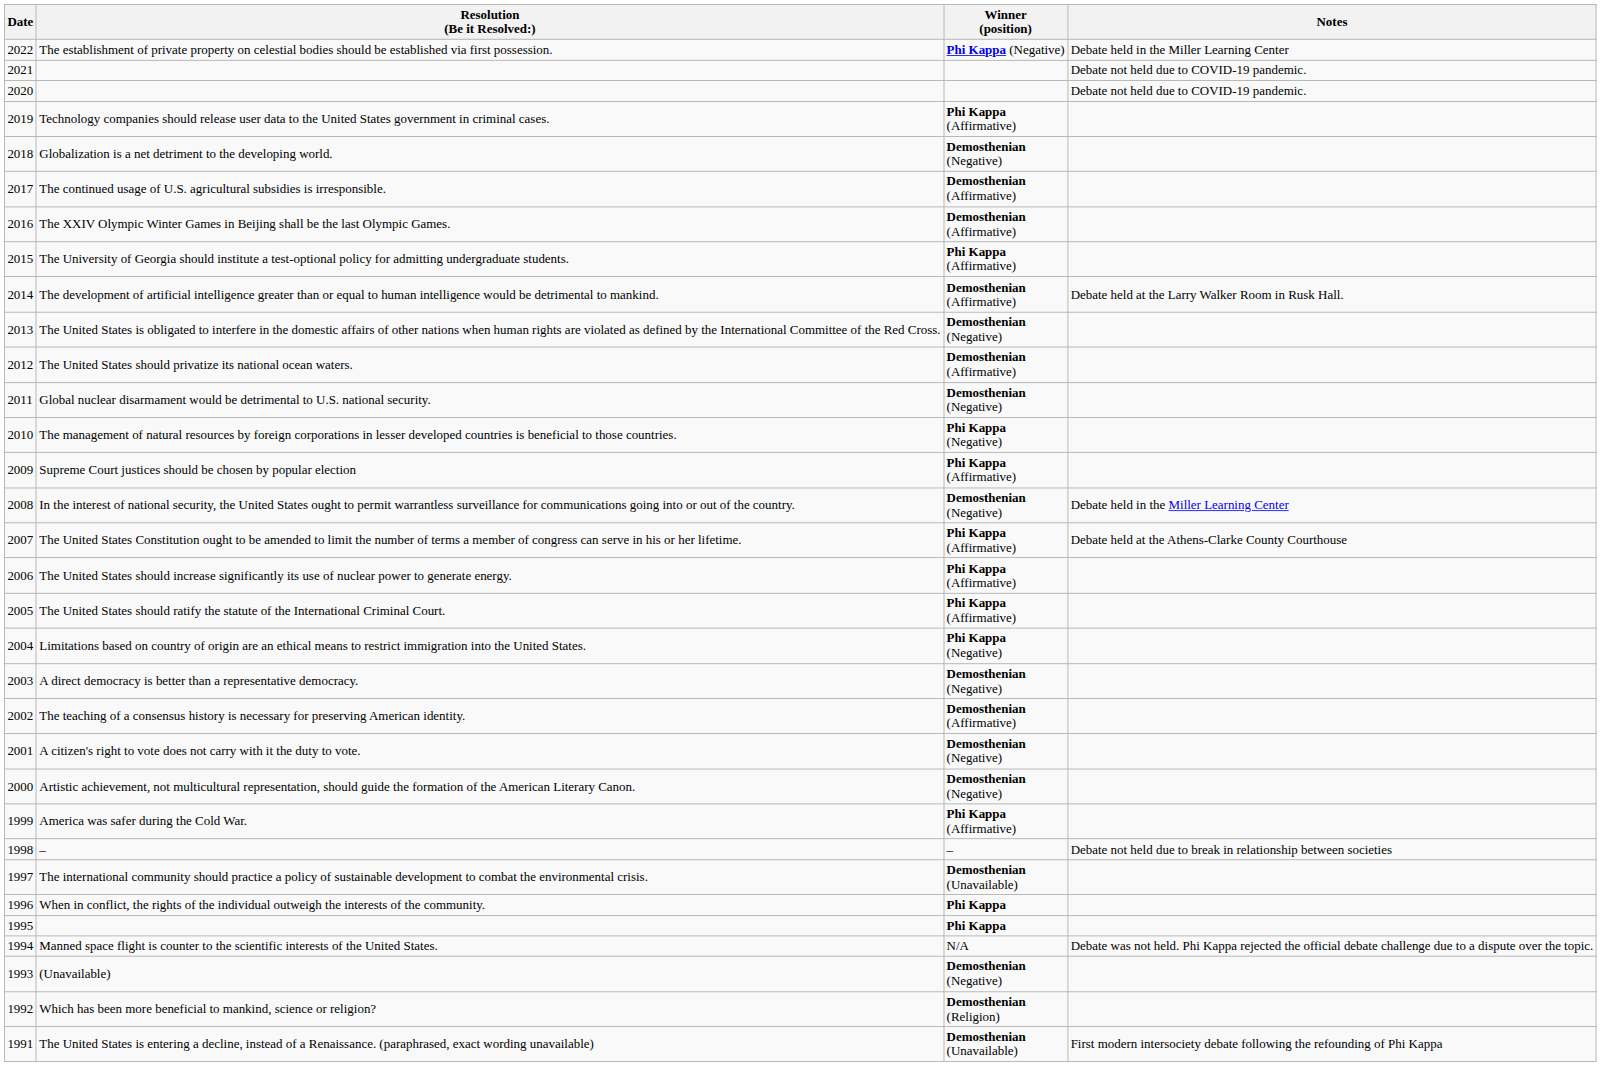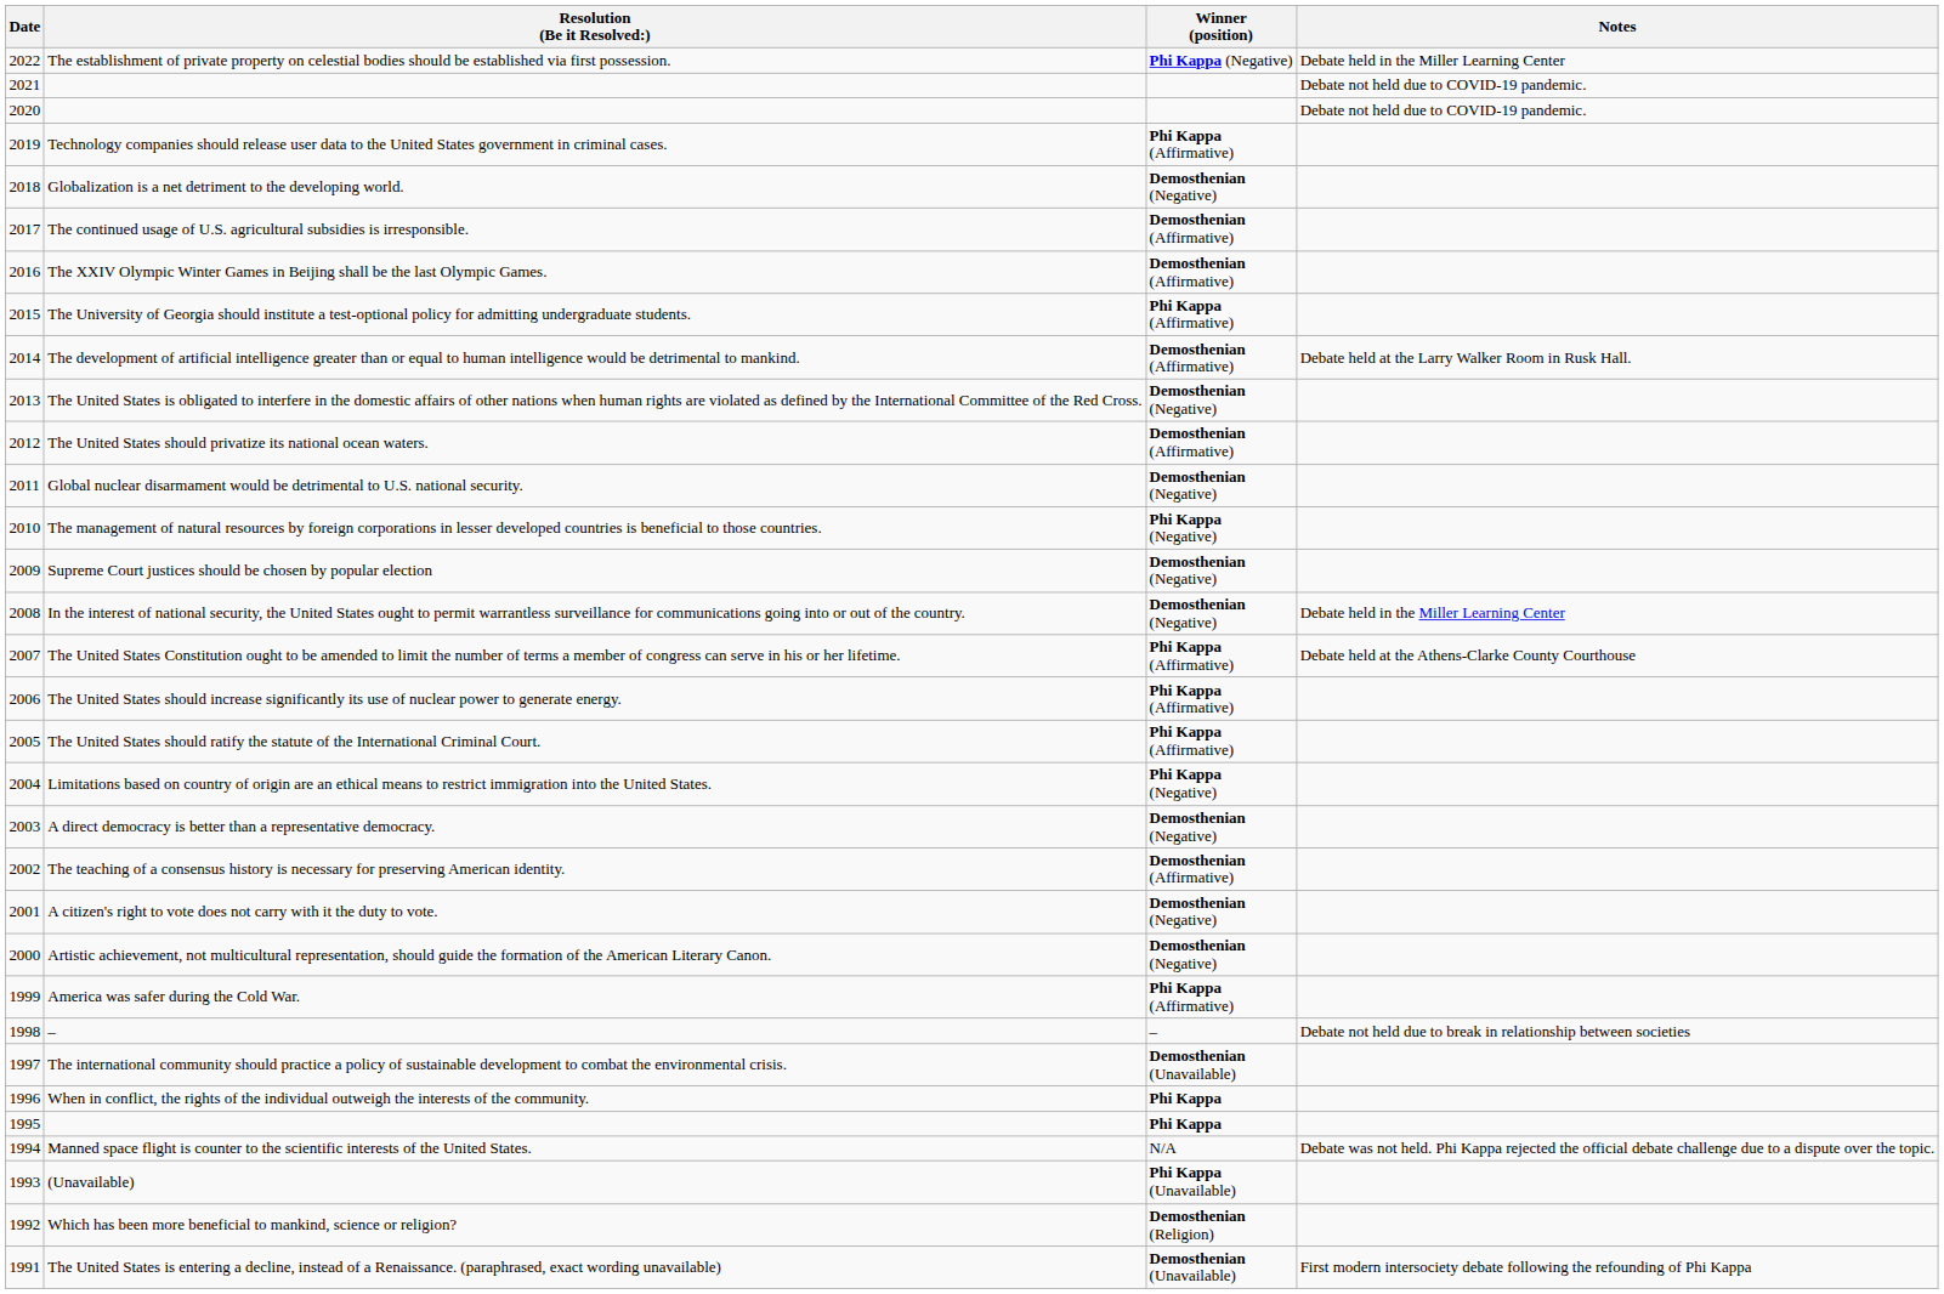Supreme Court justices should be chosen by popular election | Winner (position): Phi Kappa (Affirmative) -> Demosthenian (Negative)
(Unavailable) | Winner (position): Demosthenian (Negative) -> Phi Kappa (Unavailable)
